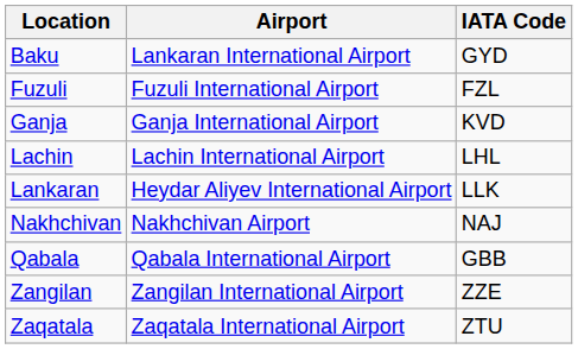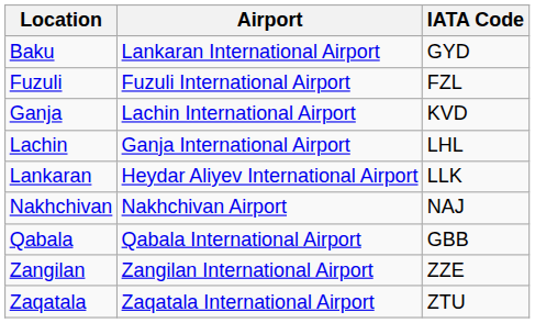Ganja | Airport: Ganja International Airport -> Lachin International Airport
Lachin | Airport: Lachin International Airport -> Ganja International Airport
